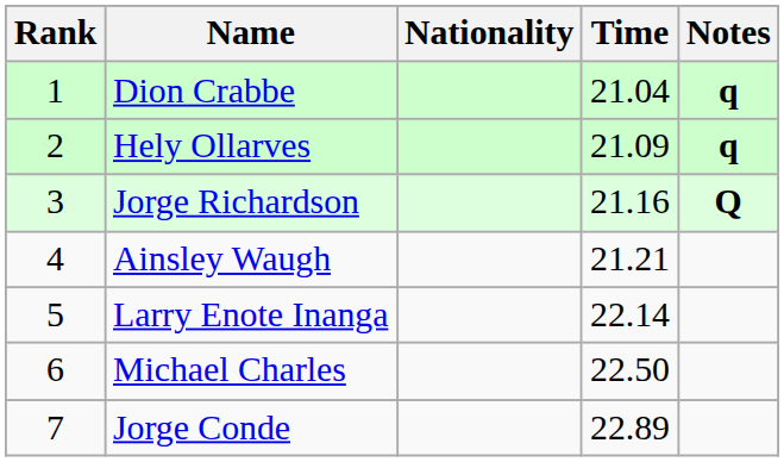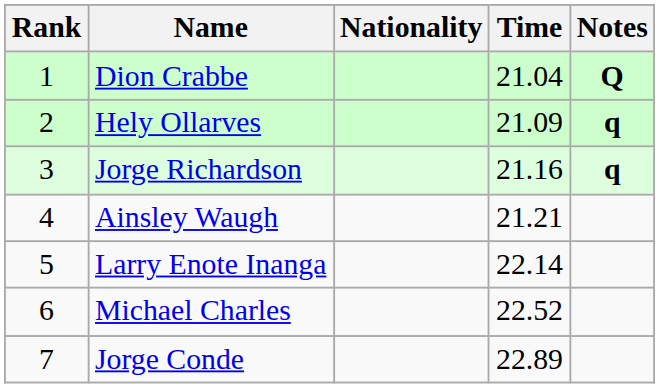Dion Crabbe | Notes: q -> Q
Jorge Richardson | Notes: Q -> q
Michael Charles | Time: 22.50 -> 22.52
